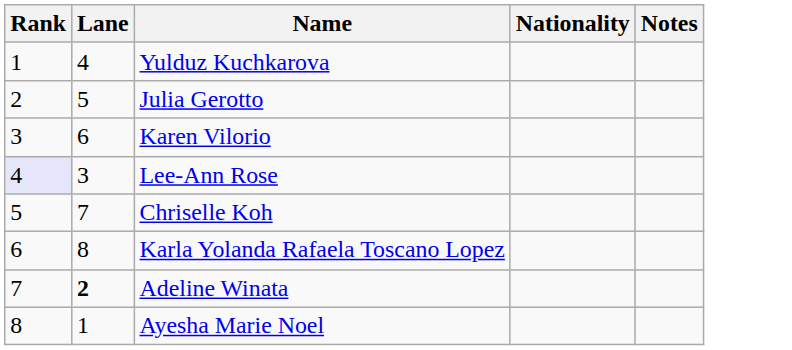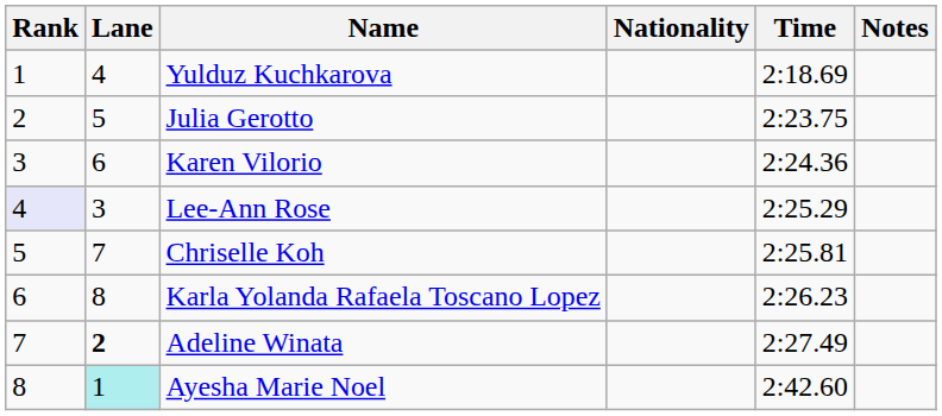+ column: Time | 2:18.69 | 2:23.75 | 2:24.36 | 2:25.29 | 2:25.81 | 2:26.23 | 2:27.49 | 2:42.60
Ayesha Marie Noel | Lane: no background -> paleturquoise background
